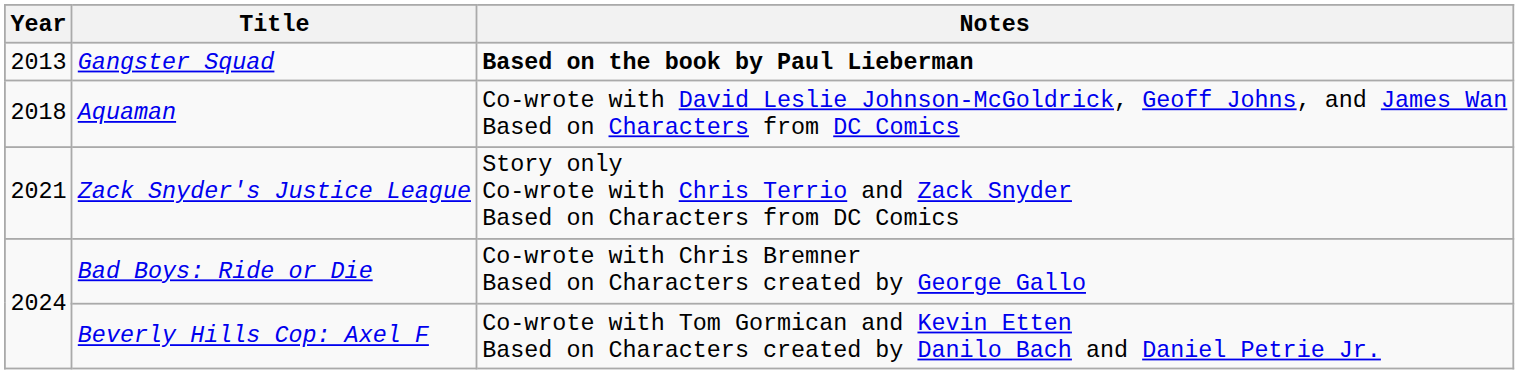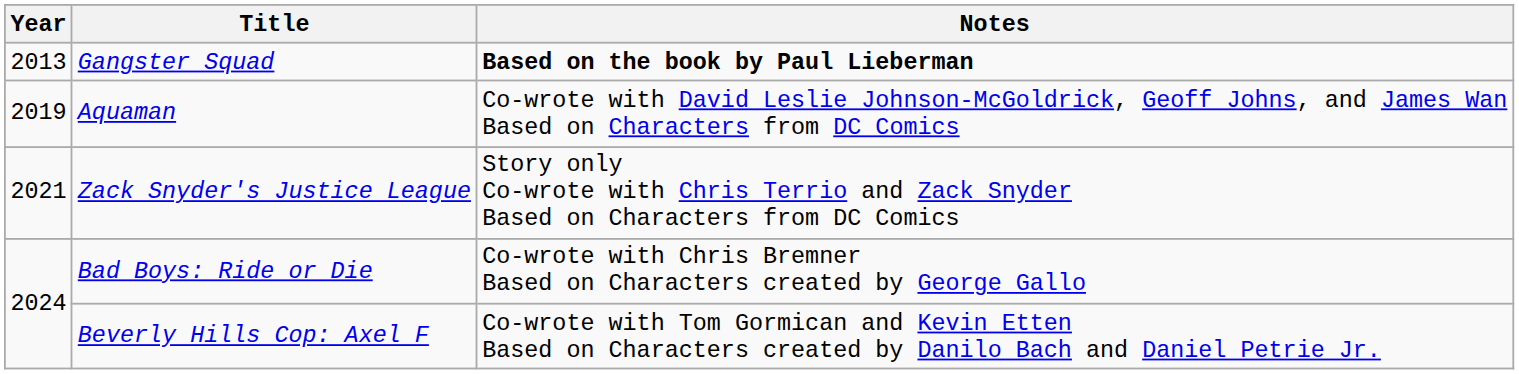Aquaman | Year: 2018 -> 2019
